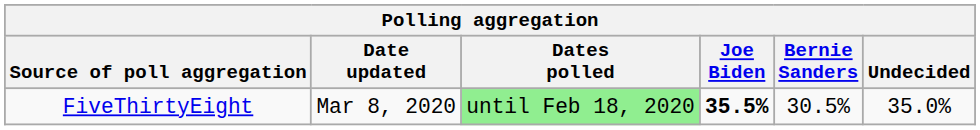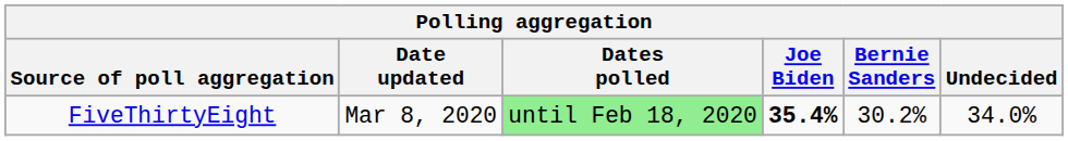FiveThirtyEight | Joe Biden: 35.5% -> 35.4%
FiveThirtyEight | Bernie Sanders: 30.5% -> 30.2%
FiveThirtyEight | Undecided: 35.0% -> 34.0%
